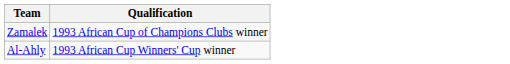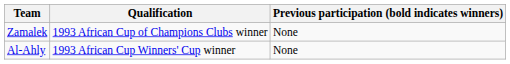+ column: Previous participation (bold indicates winners) | None | None
